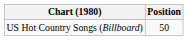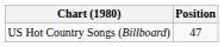US Hot Country Songs (Billboard) | Position: 50 -> 47
